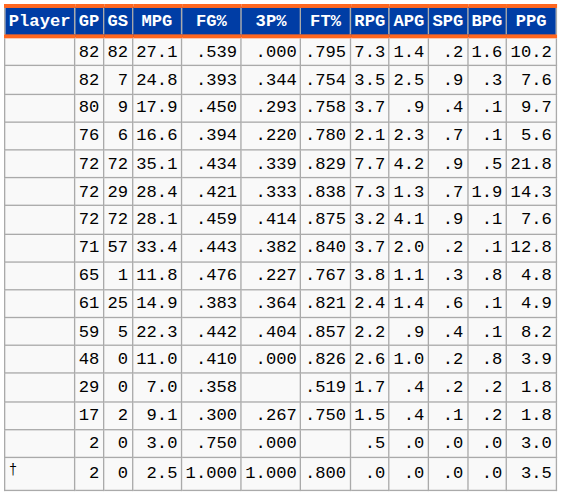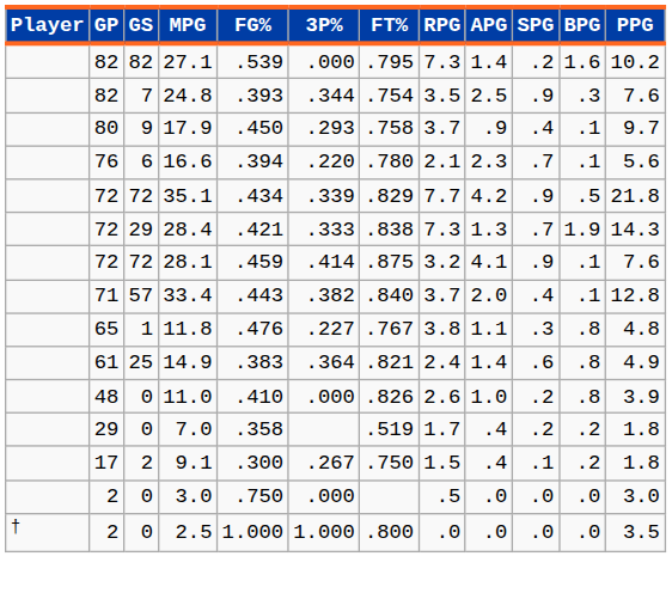33.4 | SPG: .2 -> .4
14.9 | BPG: .1 -> .8
- row: 59 | 5 | 22.3 | .442 | .404 | .857 | 2.2 | .9 | .4 | .1 | 8.2
